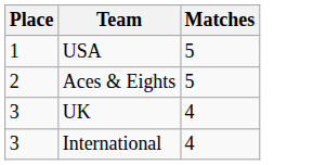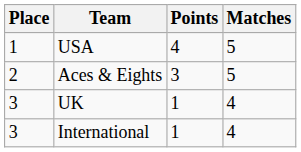+ column: Points | 4 | 3 | 1 | 1
